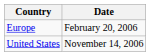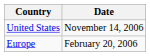rows swapped: Europe <-> United States
